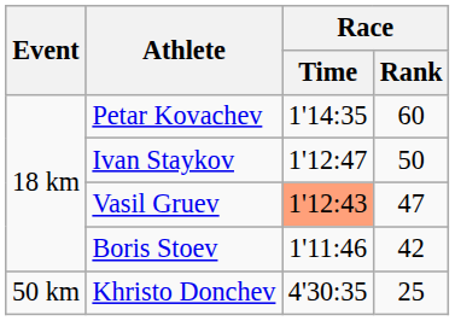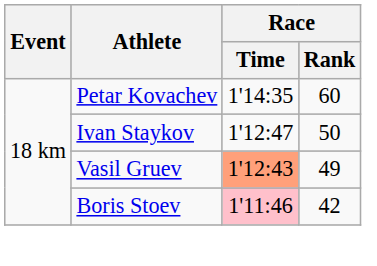Vasil Gruev | Race / Rank: 47 -> 49
Boris Stoev | Race / Time: no background -> pink background
- row: 50 km | Khristo Donchev | 4'30:35 | 25
